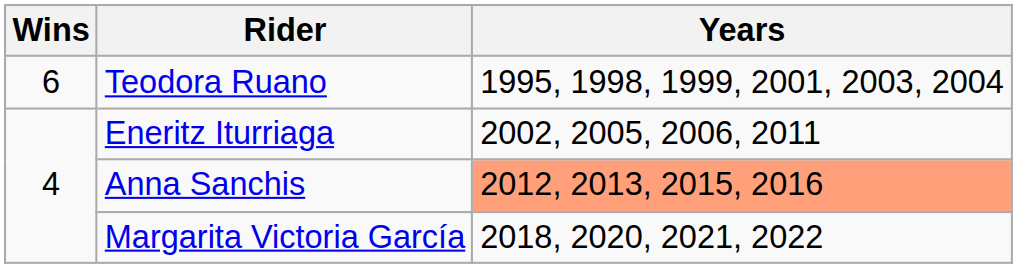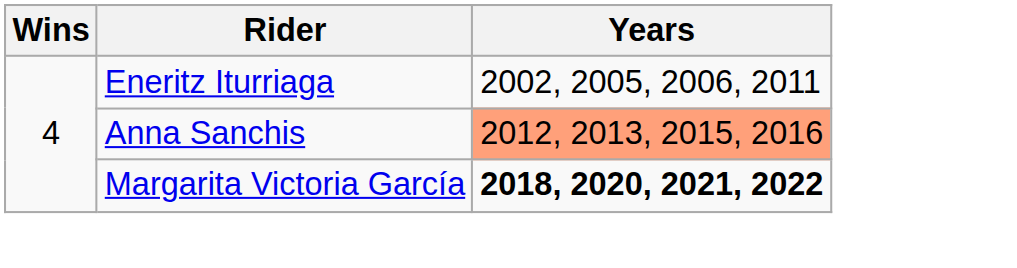- row: 6 | Teodora Ruano | 1995, 1998, 1999, 2001, 2003, 2004
Margarita Victoria García | Years: normal -> bold
